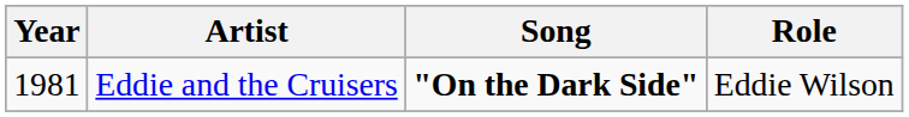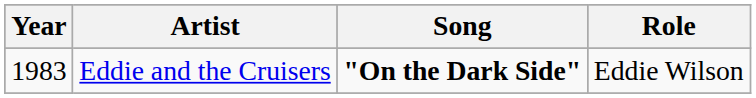Eddie and the Cruisers | Year: 1981 -> 1983
